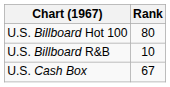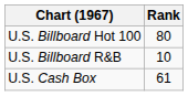U.S. Cash Box | Rank: 67 -> 61
